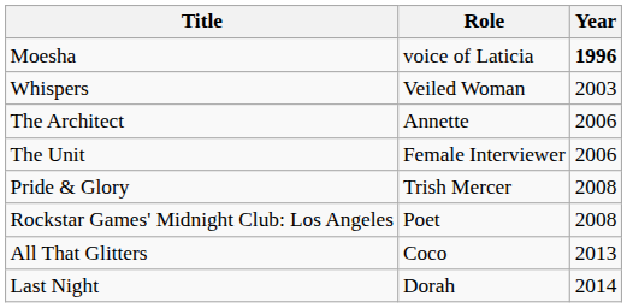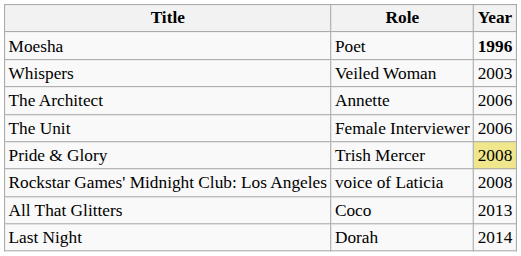Moesha | Role: voice of Laticia -> Poet
Pride & Glory | Year: no background -> khaki background
Rockstar Games' Midnight Club: Los Angeles | Role: Poet -> voice of Laticia
